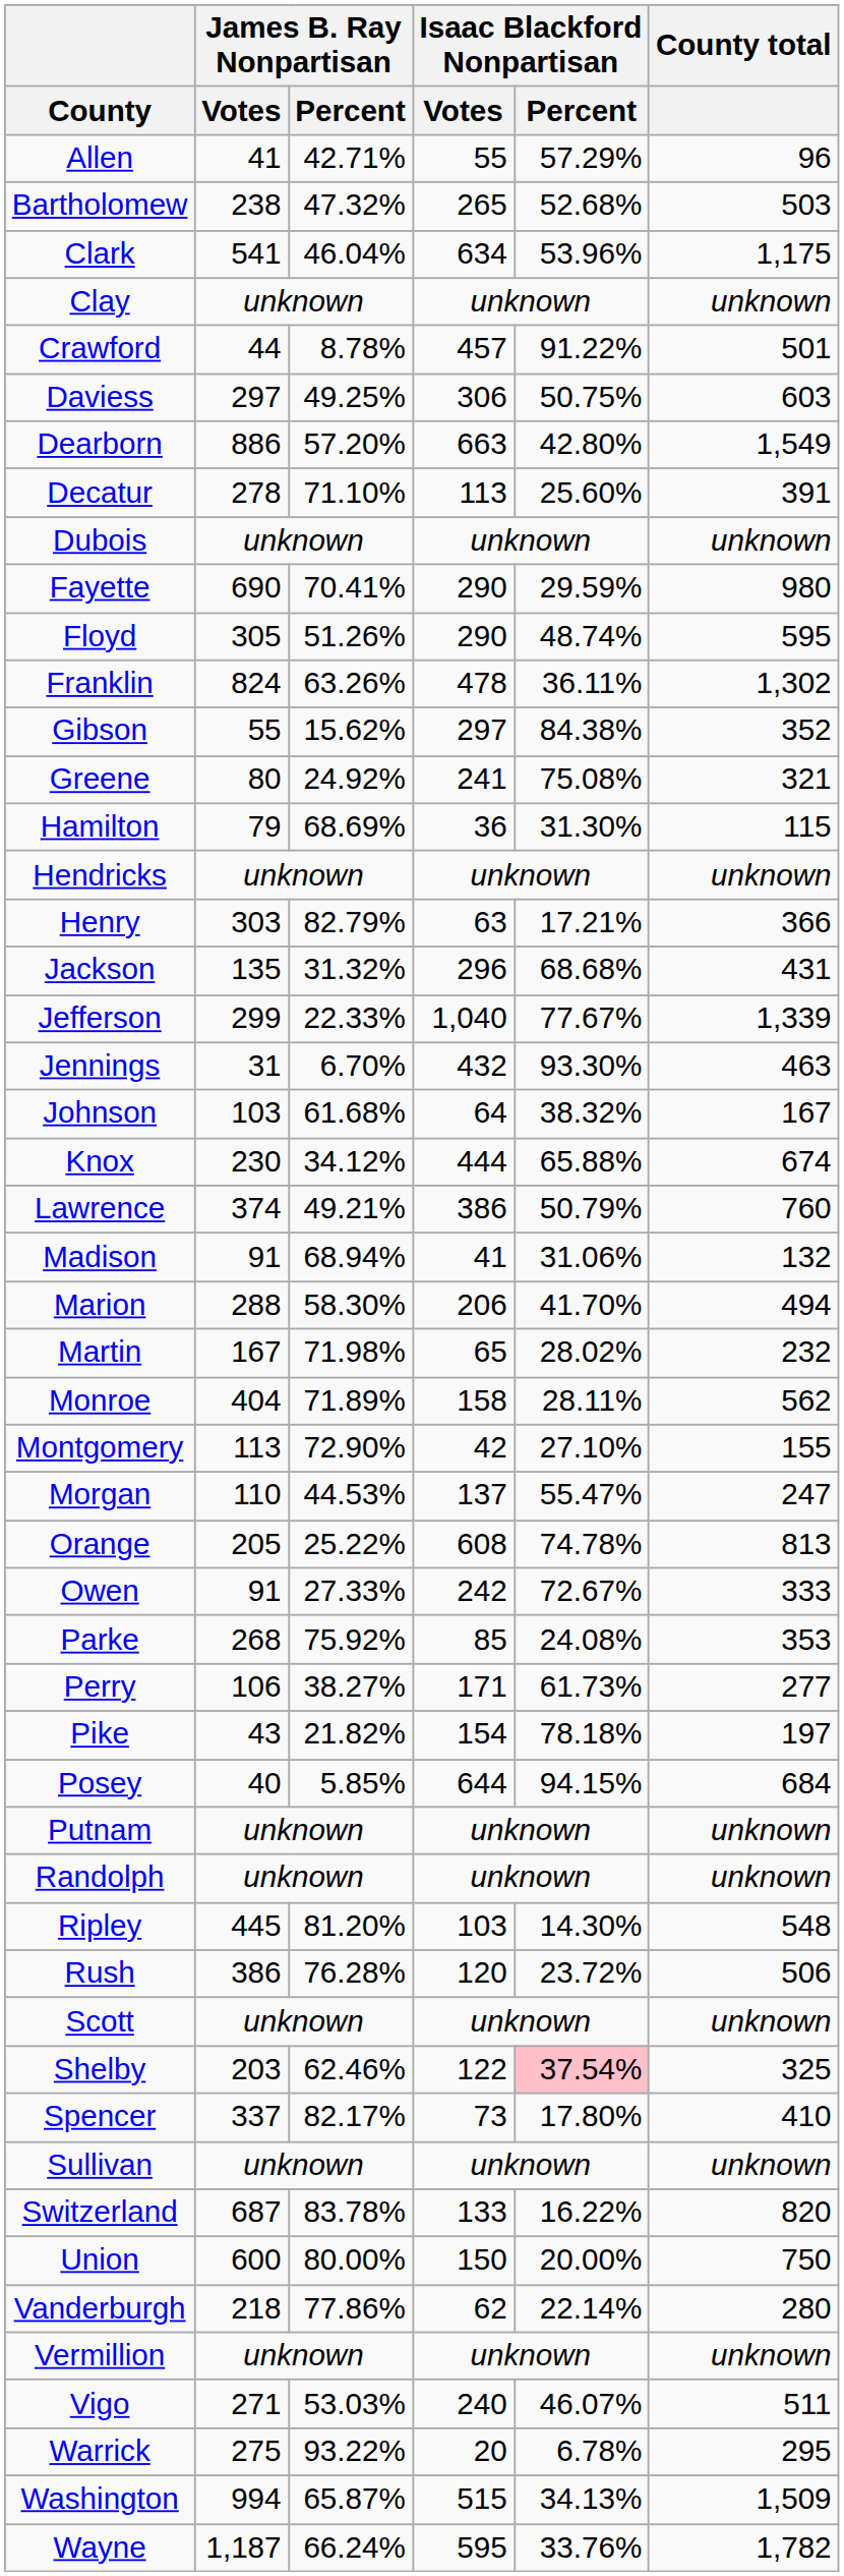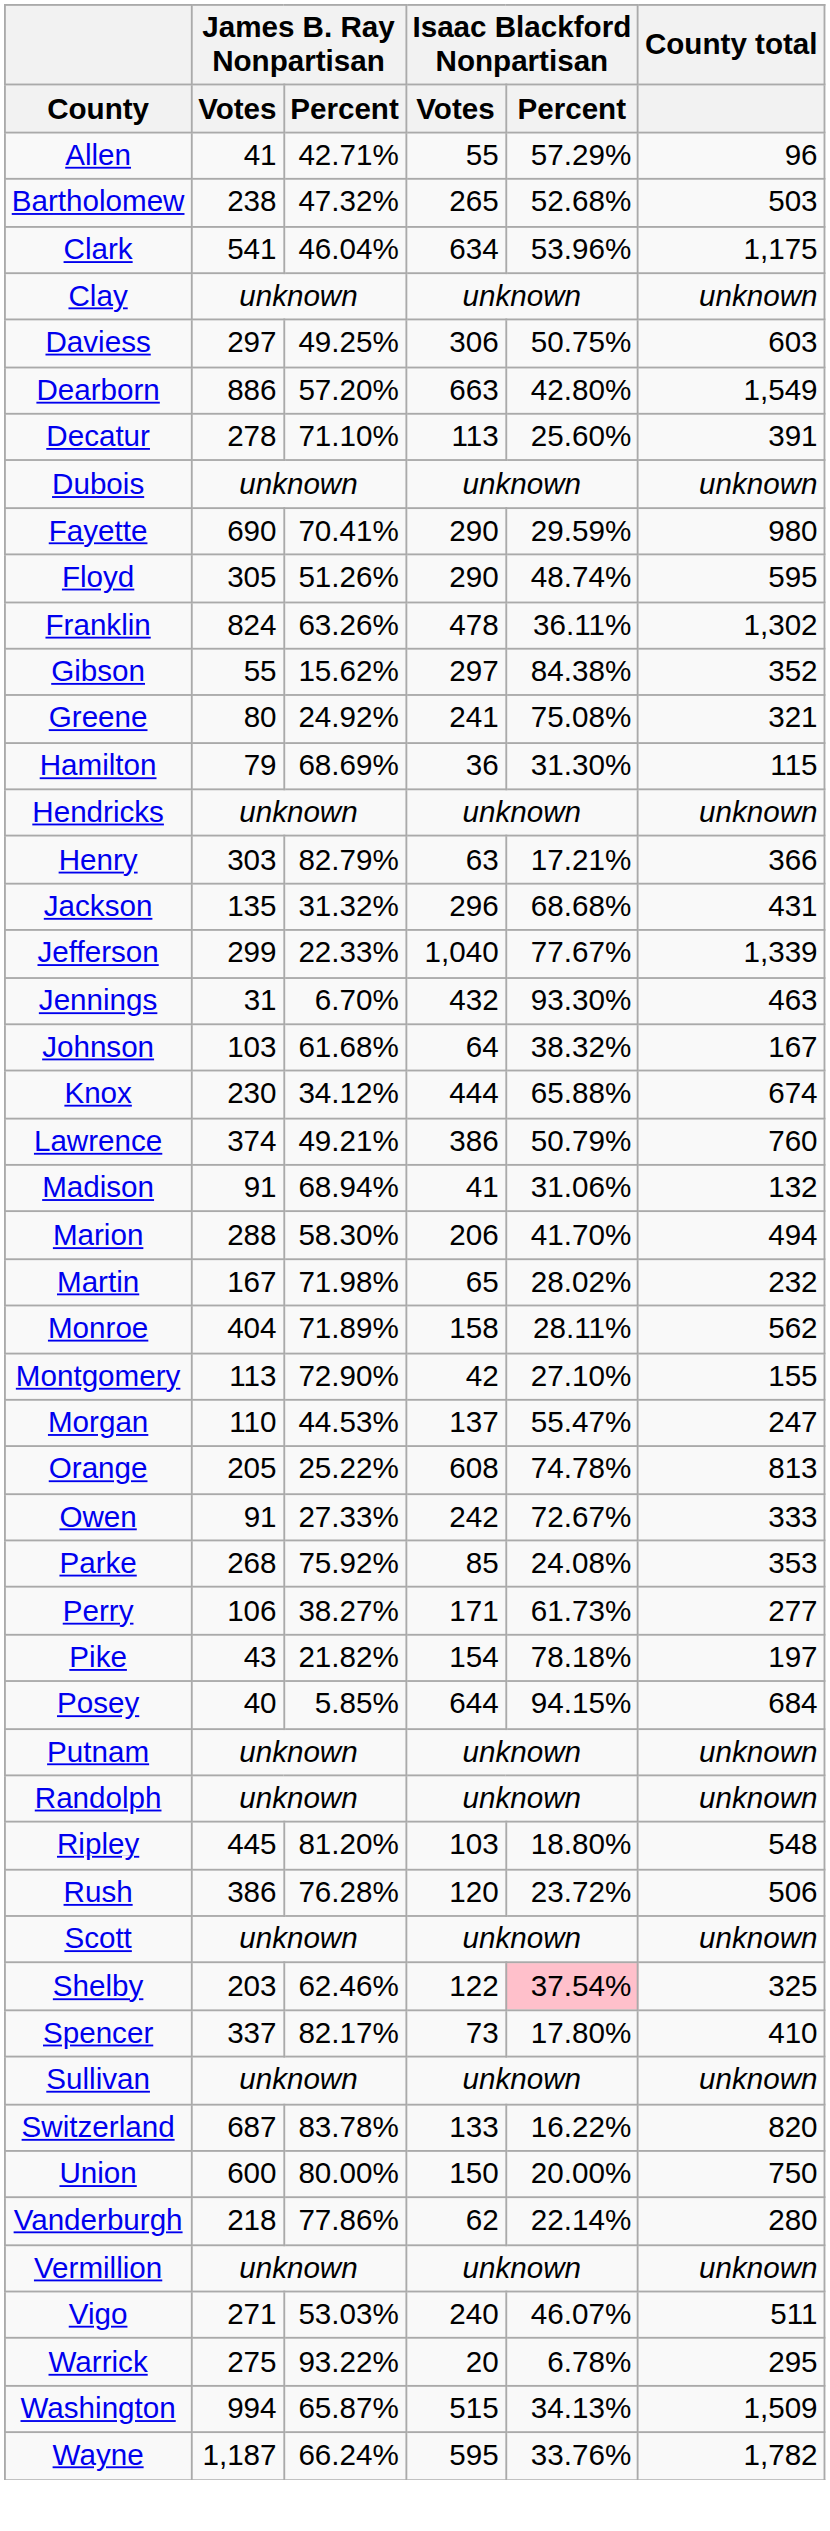- row: Crawford | 44 | 8.78% | 457 | 91.22% | 501
Ripley | Isaac Blackford Nonpartisan / Percent: 14.30% -> 18.80%
